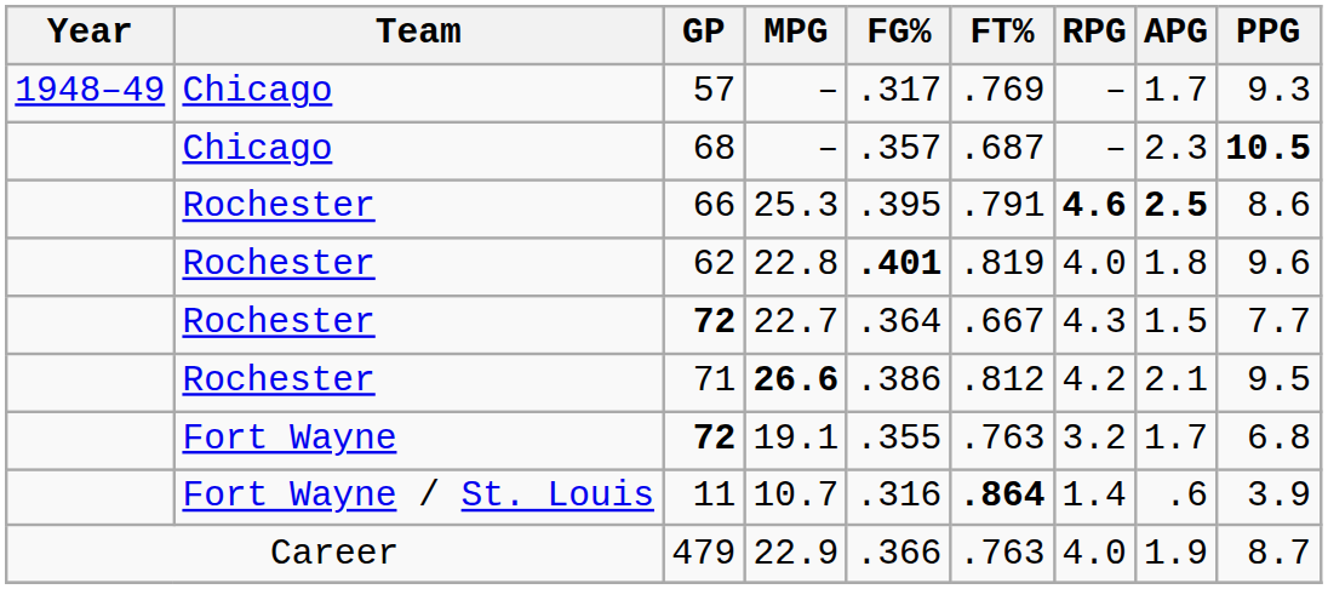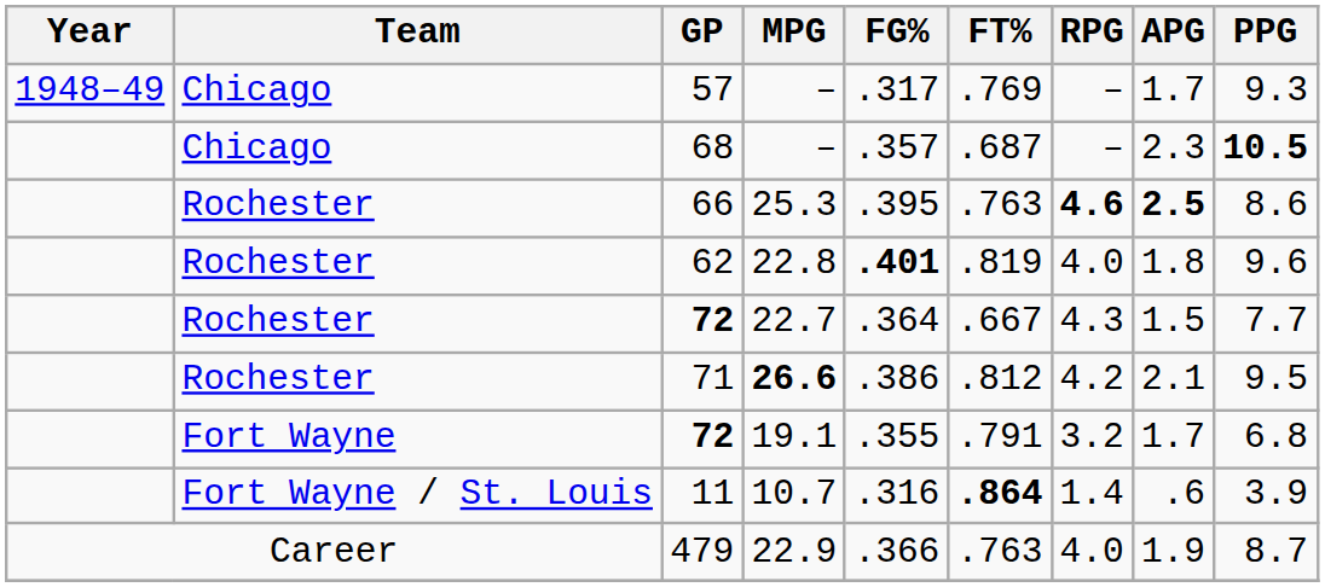66 | FT%: .791 -> .763
72 / 19.1 | FT%: .763 -> .791
